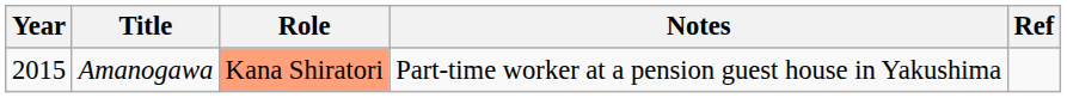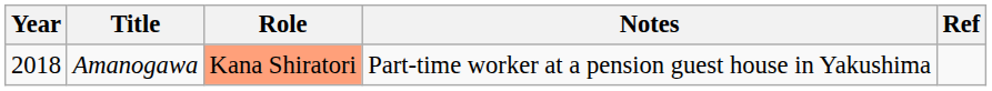Amanogawa | Year: 2015 -> 2018
